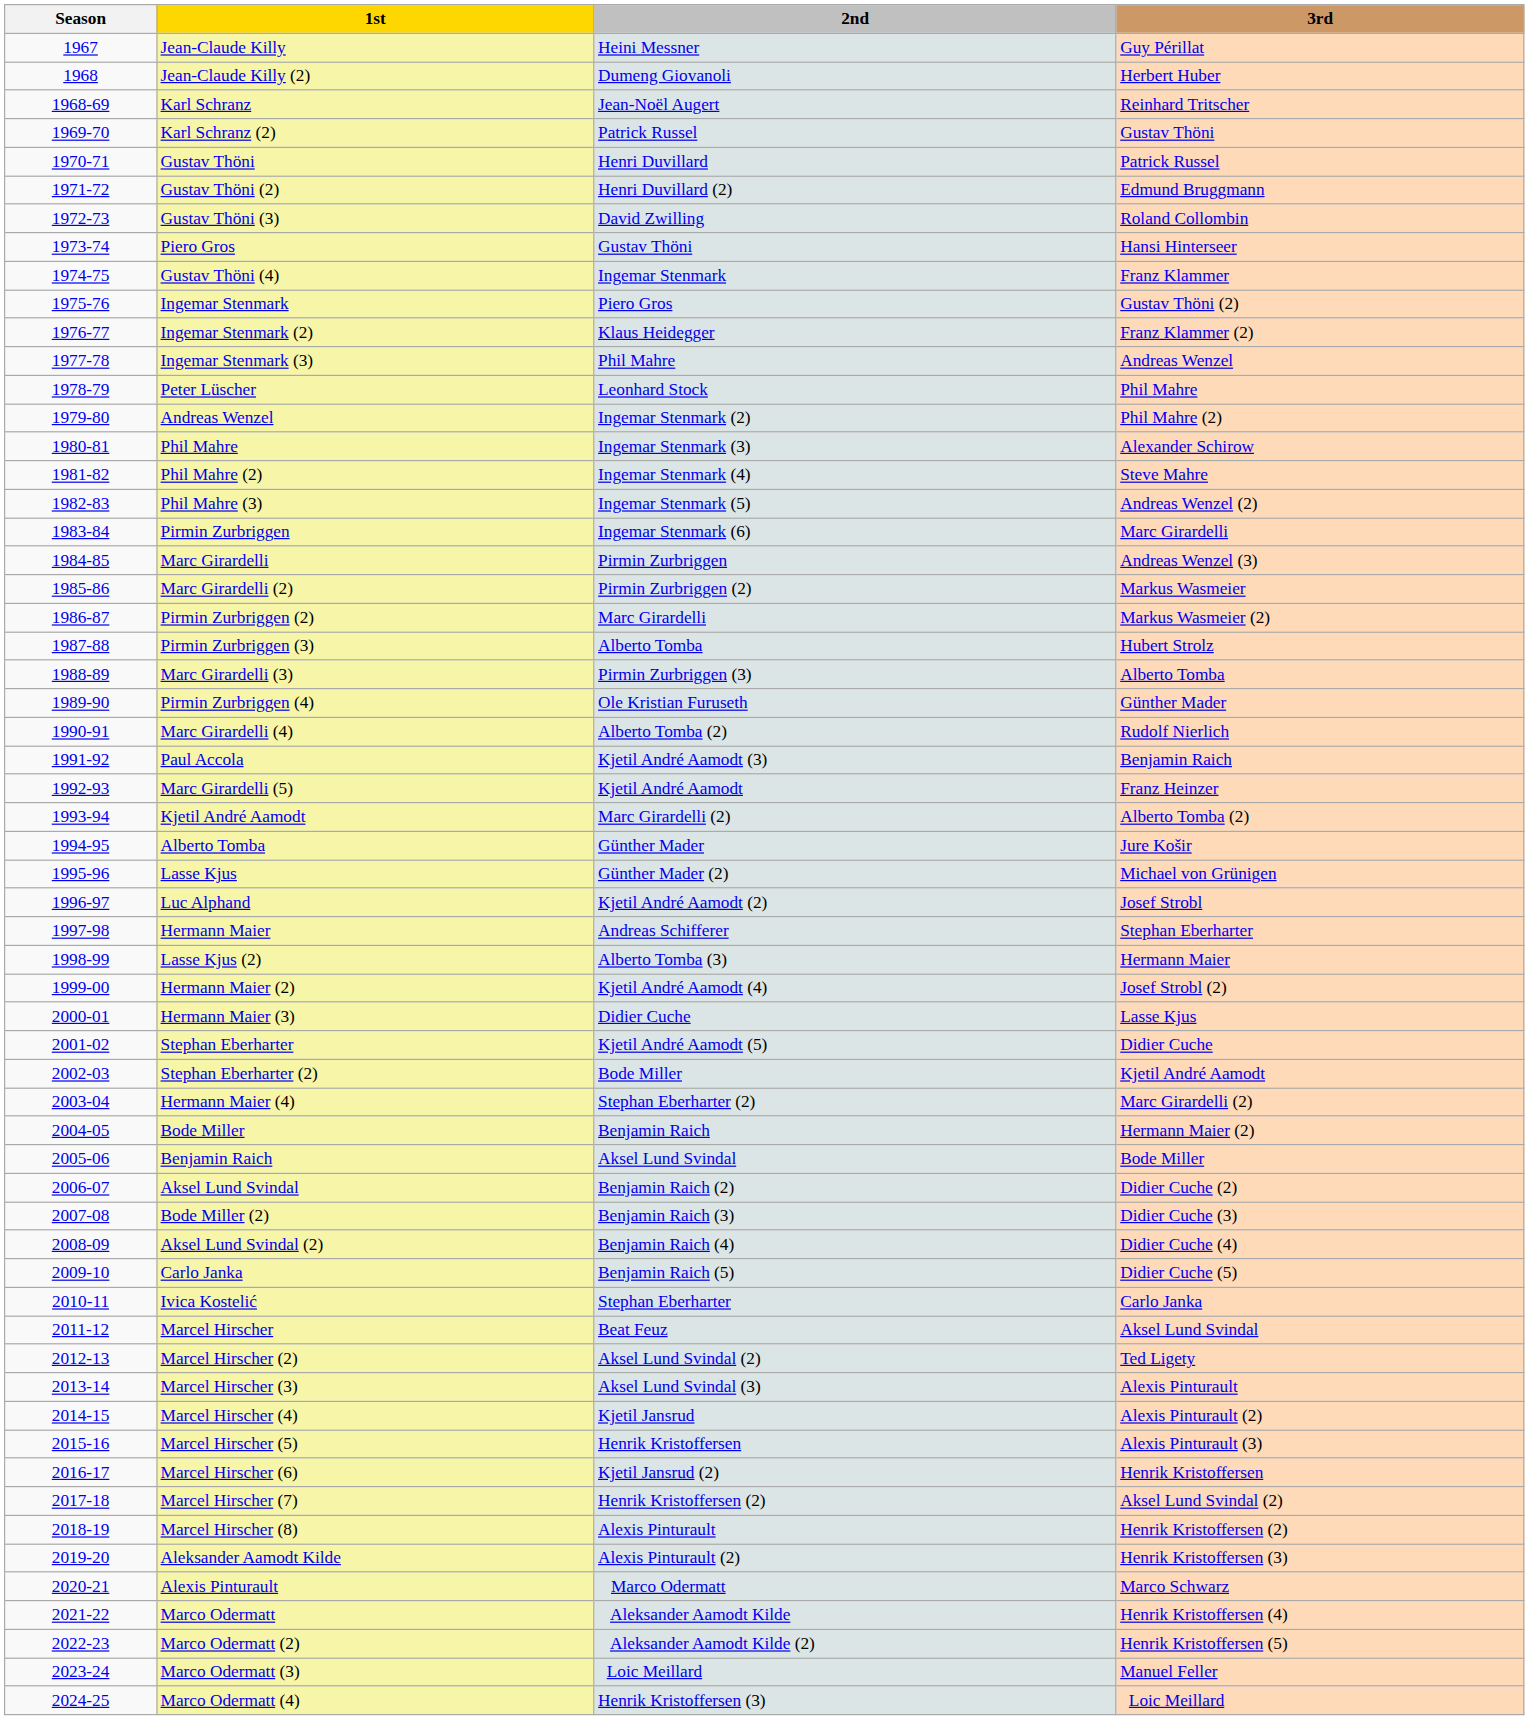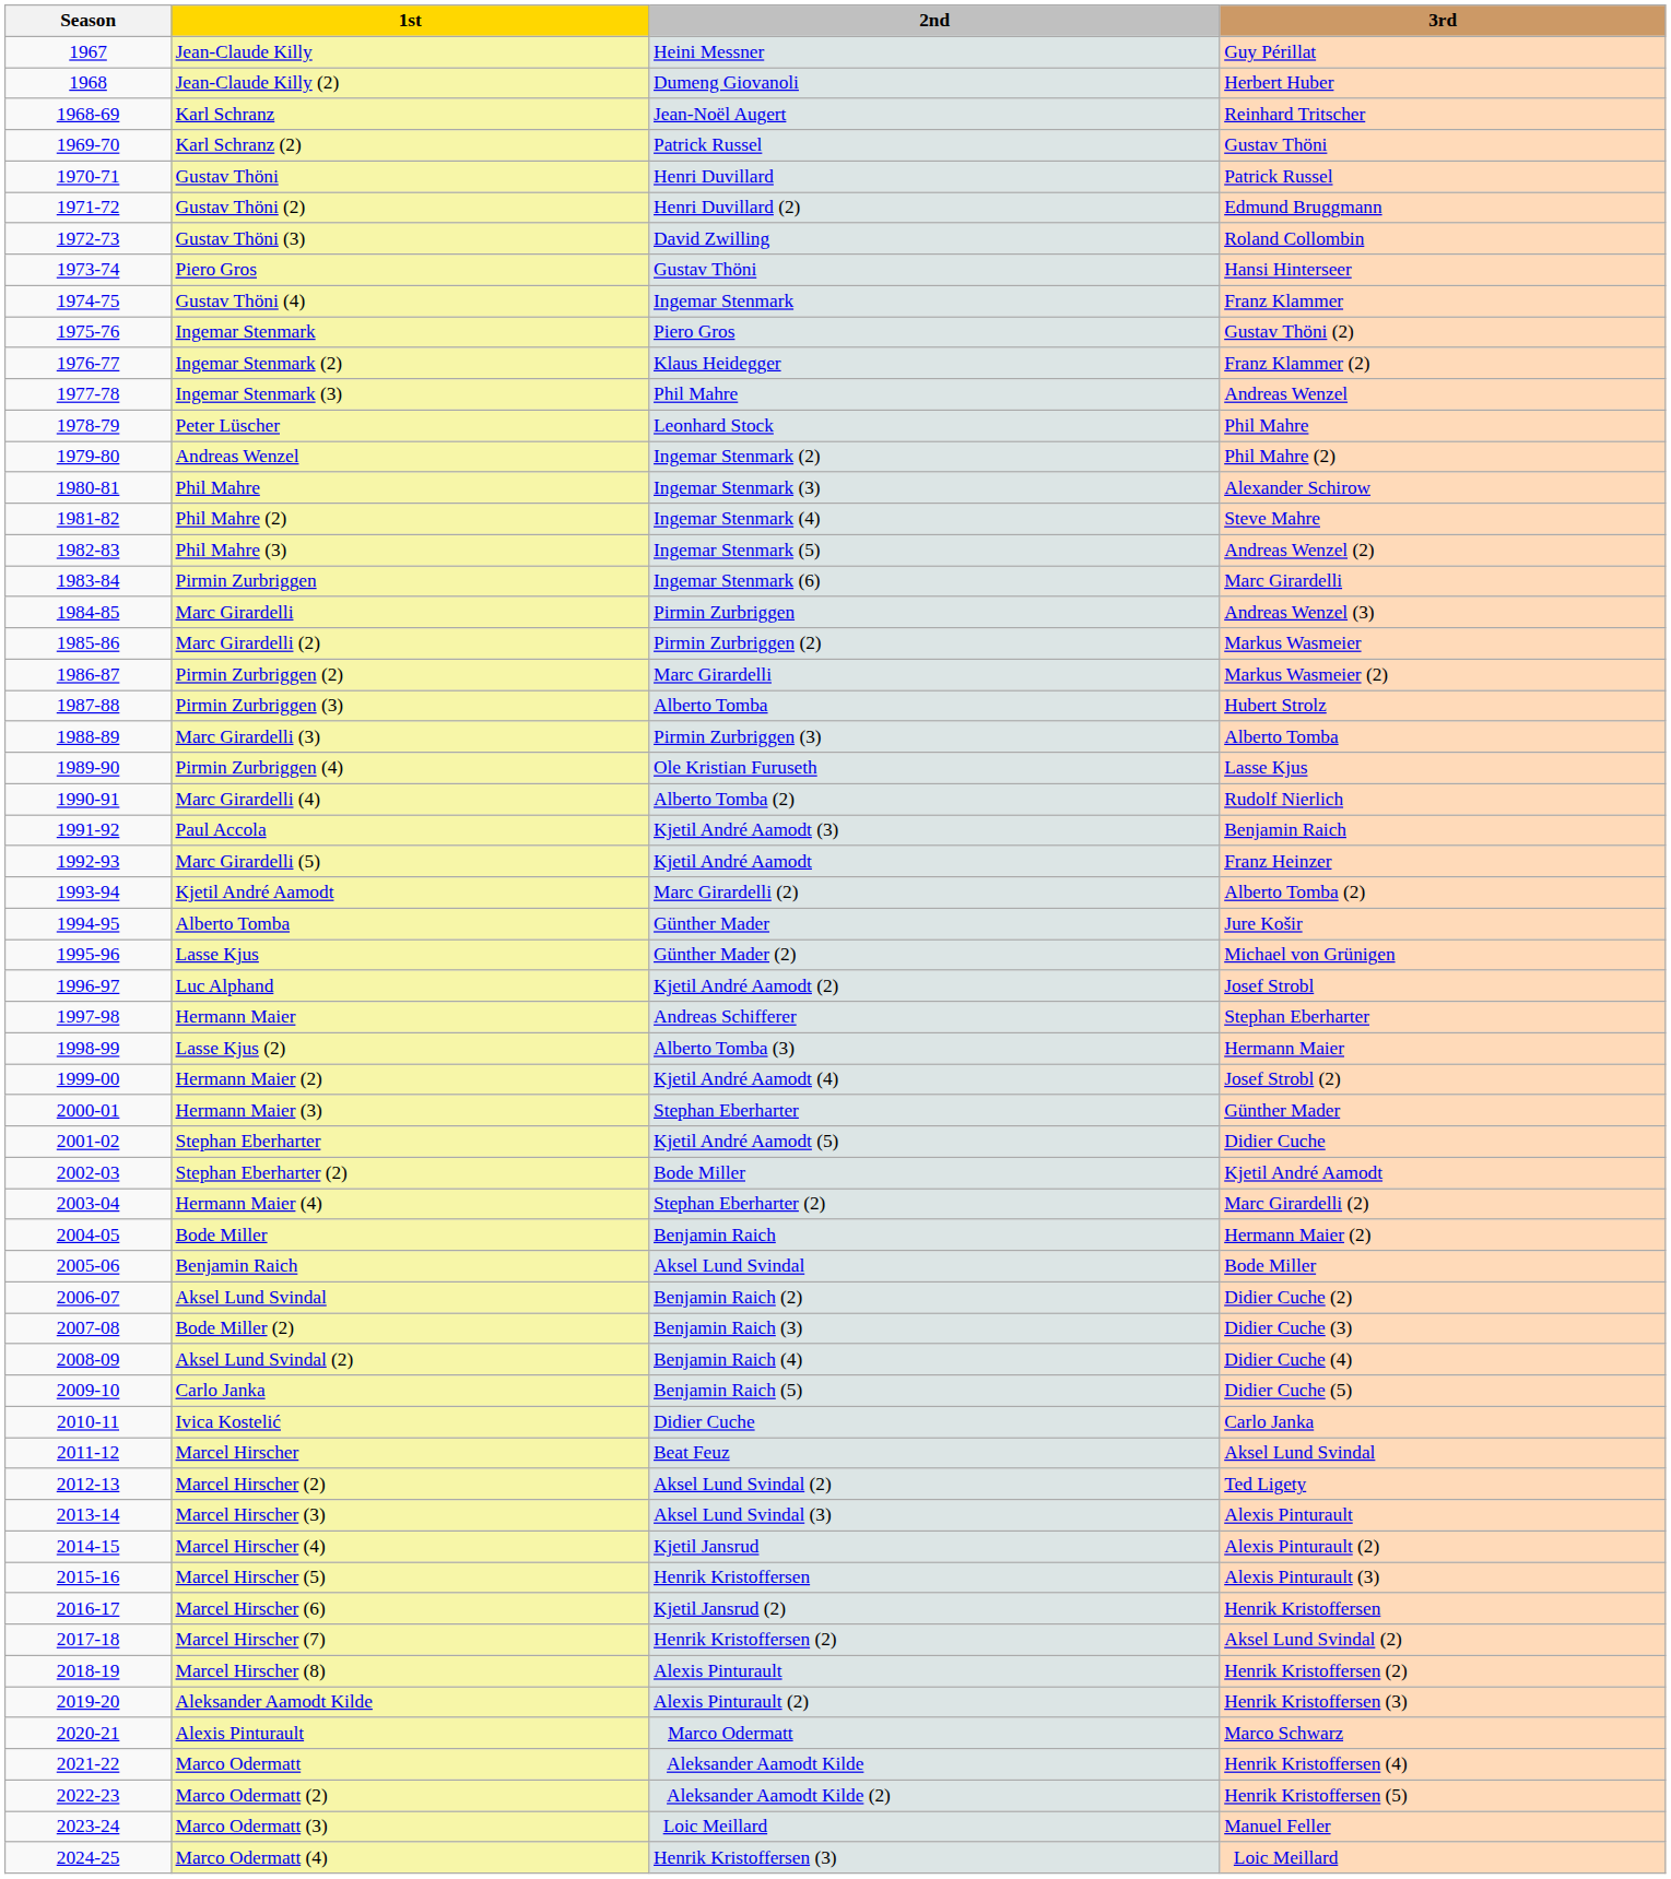Pirmin Zurbriggen (4) | 3rd: Günther Mader -> Lasse Kjus
Hermann Maier (3) | 2nd: Didier Cuche -> Stephan Eberharter
Hermann Maier (3) | 3rd: Lasse Kjus -> Günther Mader
Ivica Kostelić | 2nd: Stephan Eberharter -> Didier Cuche
